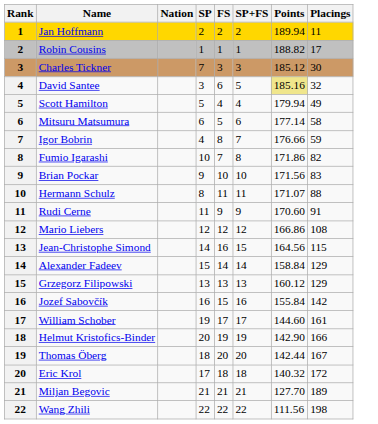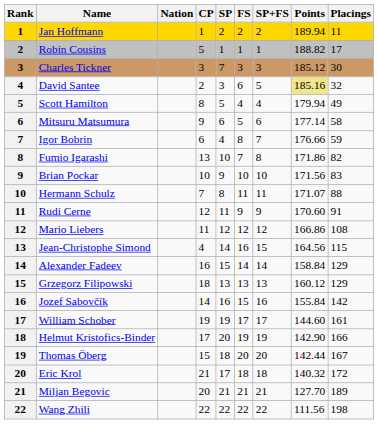+ column: CP | 1 | 5 | 3 | 2 | 8 | 9 | 6 | 13 | 10 | 7 | 12 | 11 | 4 | 16 | 18 | 14 | 19 | 17 | 15 | 21 | 20 | 22
